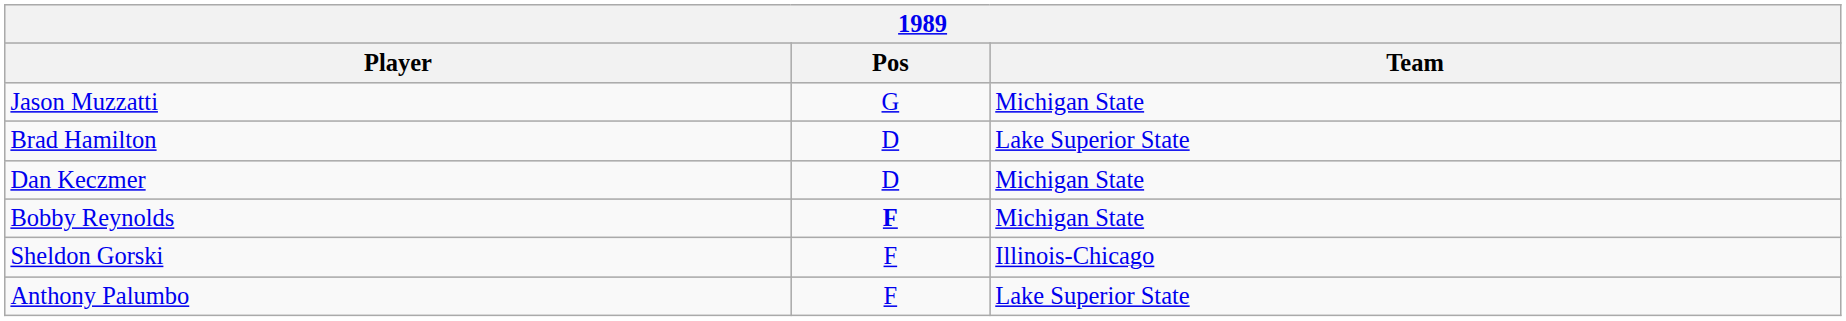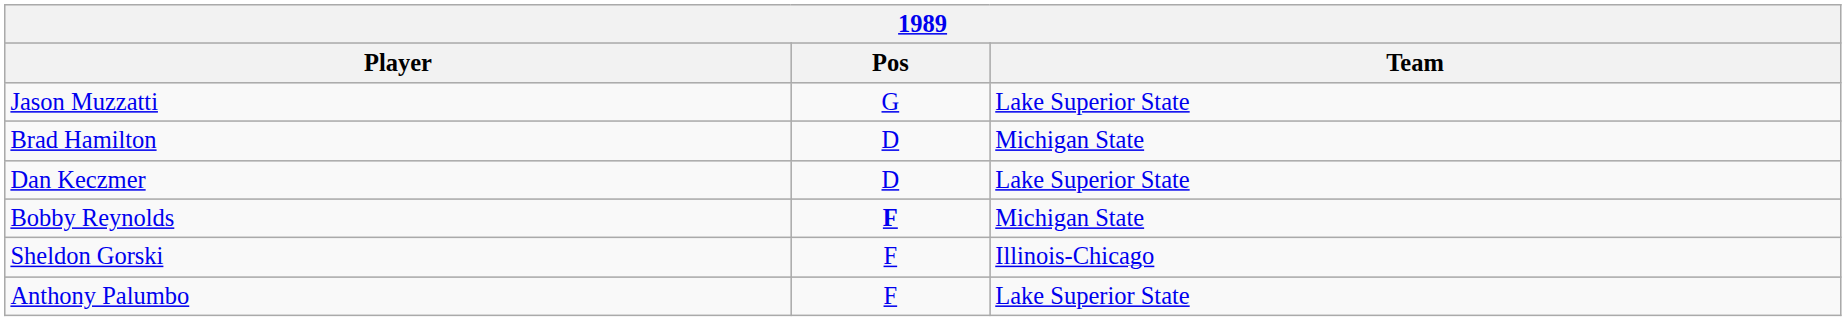Jason Muzzatti | Team: Michigan State -> Lake Superior State
Brad Hamilton | Team: Lake Superior State -> Michigan State
Dan Keczmer | Team: Michigan State -> Lake Superior State
